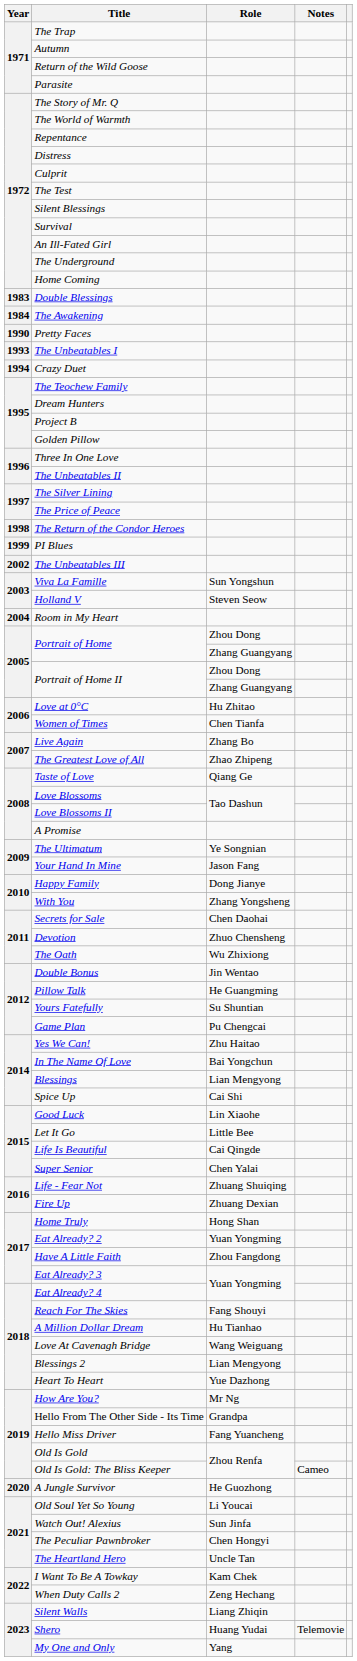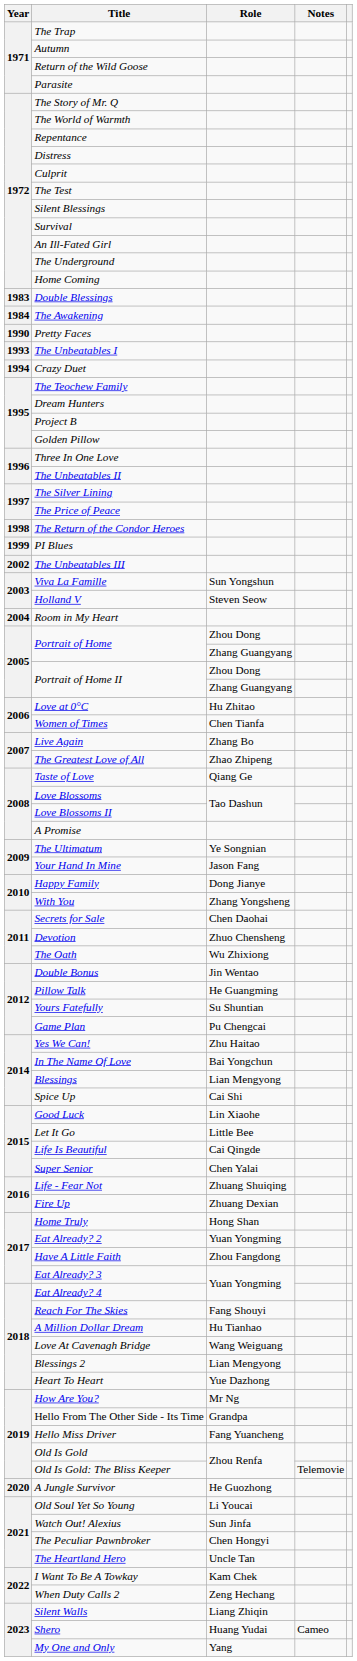Old Is Gold: The Bliss Keeper | Notes: Cameo -> Telemovie
Shero | Notes: Telemovie -> Cameo
